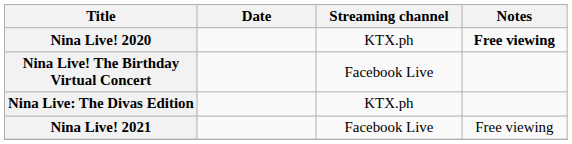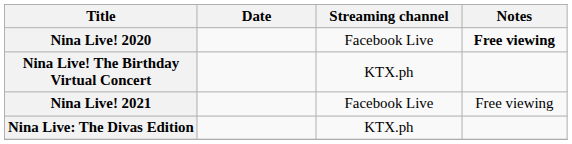Nina Live! 2020 | Streaming channel: KTX.ph -> Facebook Live
Nina Live! The Birthday Virtual Concert | Streaming channel: Facebook Live -> KTX.ph
rows swapped: Nina Live! 2021 <-> Nina Live: The Divas Edition
